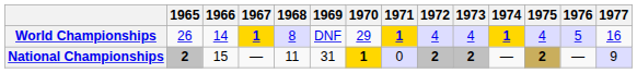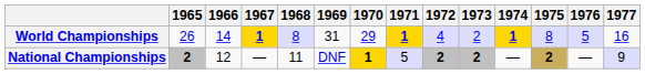World Championships | 1969: DNF -> 31
World Championships | 1973: 4 -> 2
World Championships | 1975: 4 -> 8
National Championships | 1966: 15 -> 12
National Championships | 1969: 31 -> DNF
National Championships | 1971: 0 -> 5
